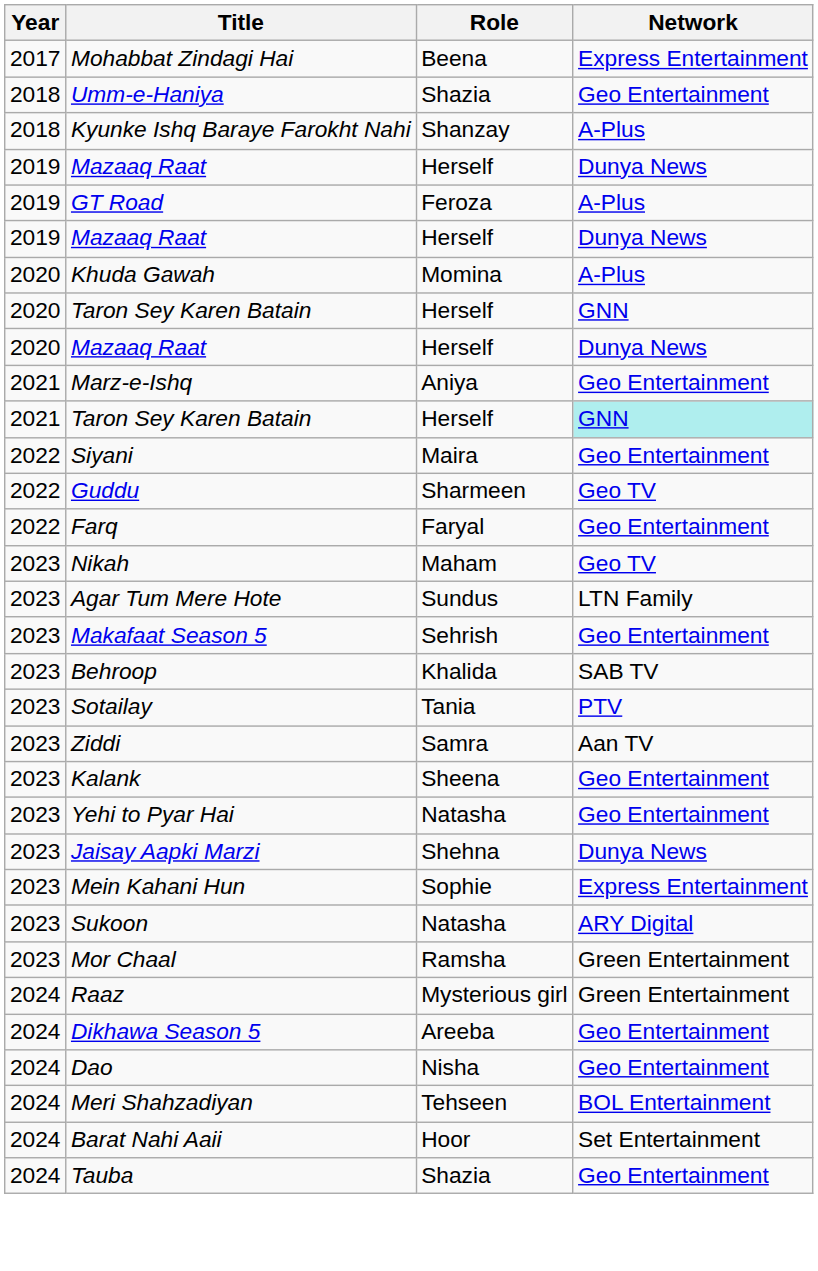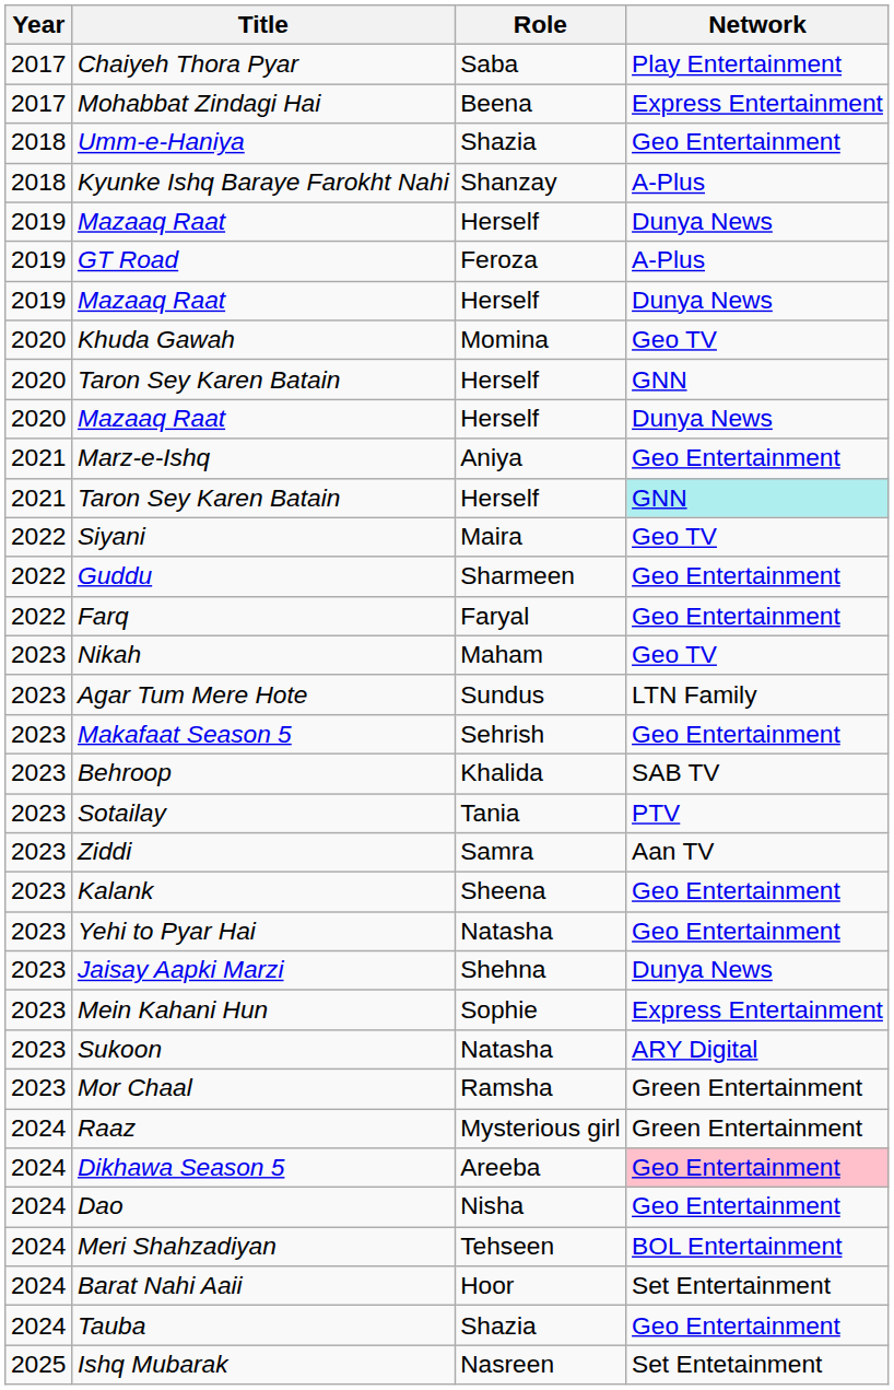+ row: 2017 | Chaiyeh Thora Pyar | Saba | Play Entertainment
Khuda Gawah | Network: A-Plus -> Geo TV
Siyani | Network: Geo Entertainment -> Geo TV
Guddu | Network: Geo TV -> Geo Entertainment
Dikhawa Season 5 | Network: no background -> pink background
+ row: 2025 | Ishq Mubarak | Nasreen | Set Entetainment
